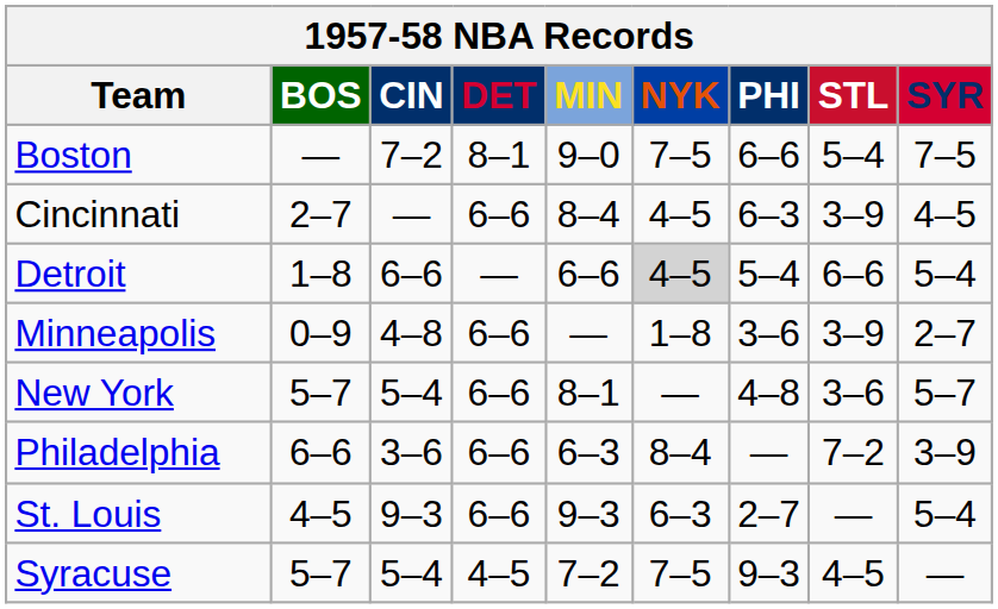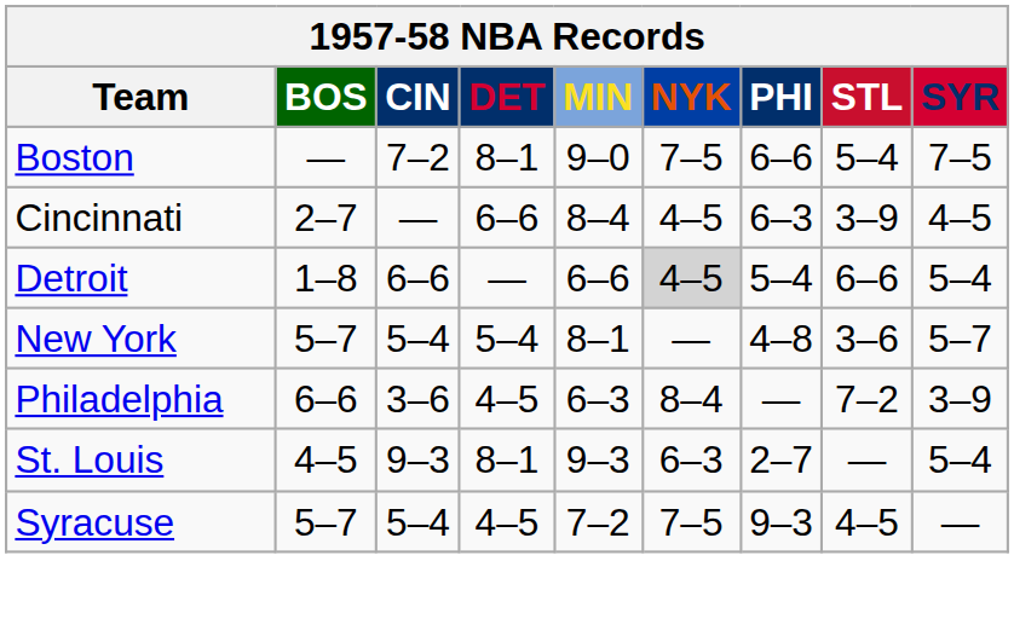- row: Minneapolis | 0–9 | 4–8 | 6–6 | — | 1–8 | 3–6 | 3–9 | 2–7
New York | DET: 6–6 -> 5–4
Philadelphia | DET: 6–6 -> 4–5
St. Louis | DET: 6–6 -> 8–1
